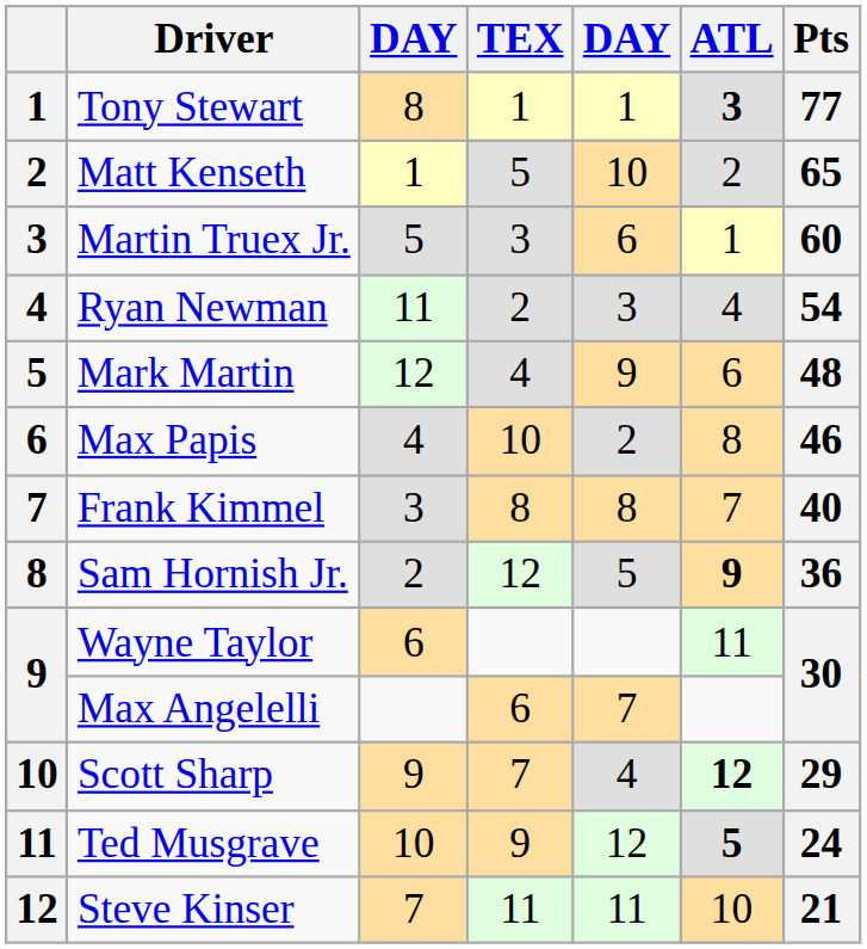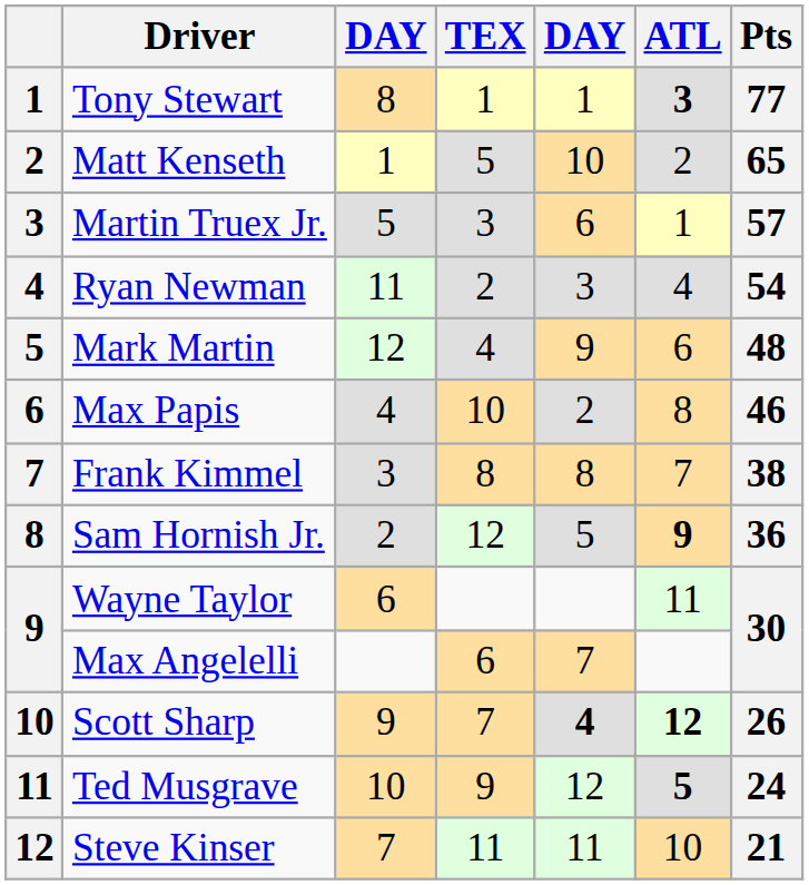Martin Truex Jr. | Pts: 60 -> 57
Frank Kimmel | Pts: 40 -> 38
Scott Sharp | column 5: normal -> bold
Scott Sharp | Pts: 29 -> 26
